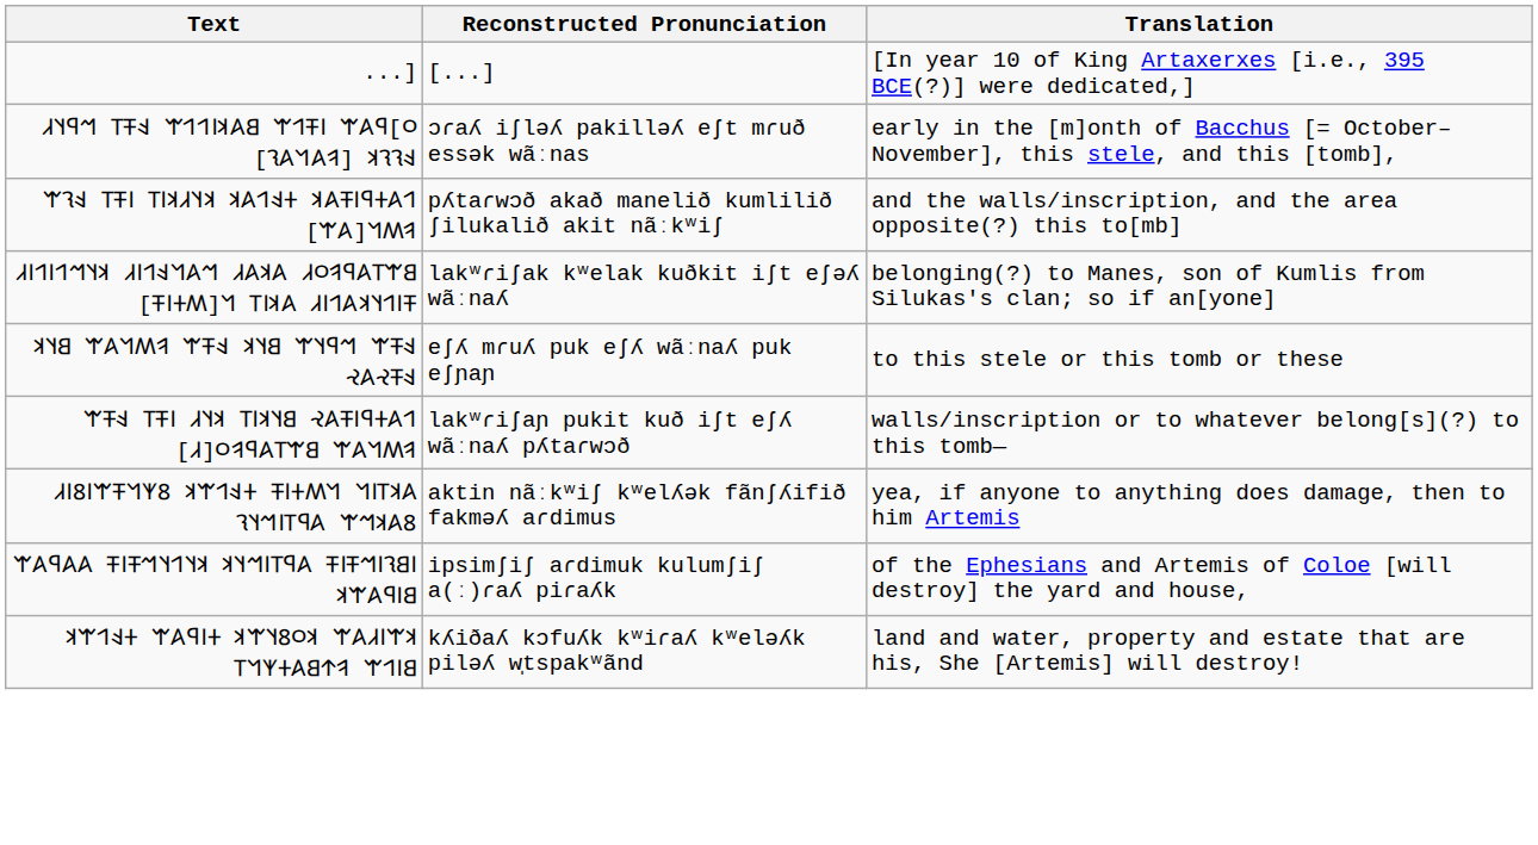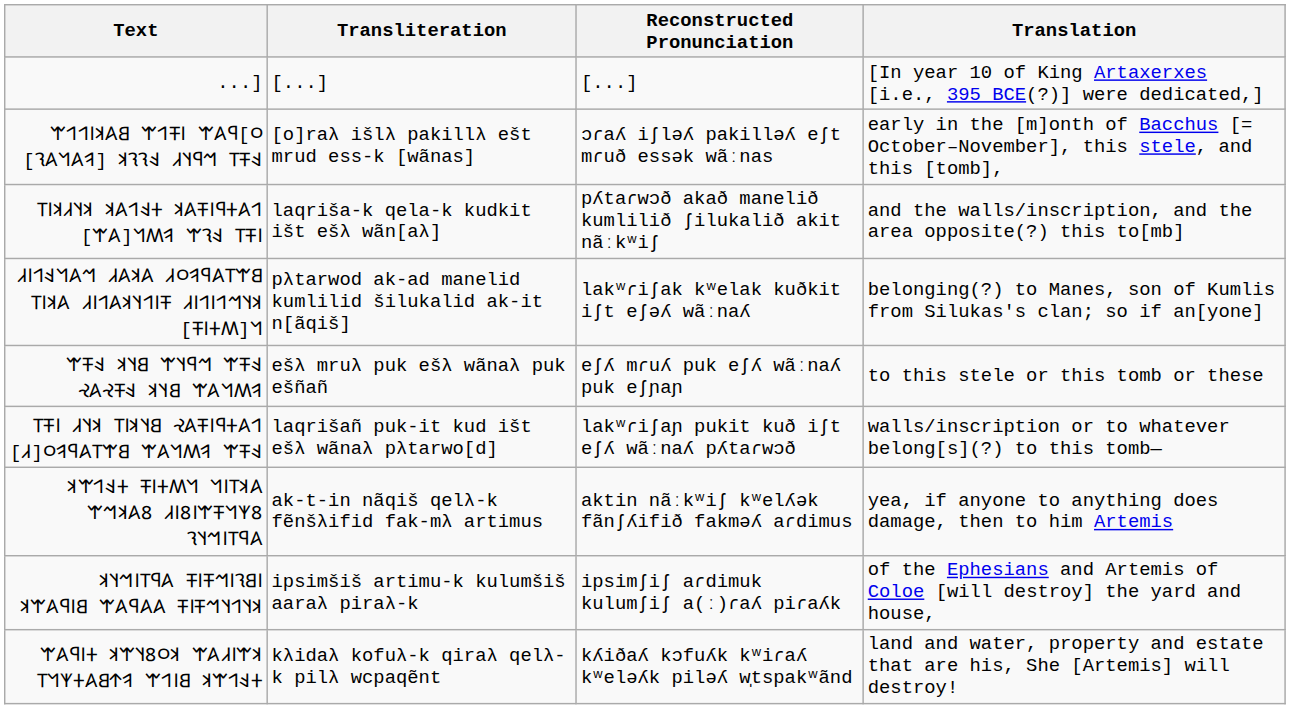+ column: Transliteration | [...] | [o]raλ išlλ pakillλ ešt mrud ess-k [wãnas] | laqriša-k qela-k kudkit išt ešλ wãn[aλ] | pλtarwod ak-ad manelid kumlilid šilukalid ak-it n[ãqiš] | ešλ mruλ puk ešλ wãnaλ puk ešñañ | laqrišañ puk-it kud išt ešλ wãnaλ pλtarwo[d] | ak-t-in nãqiš qelλ-k fẽnšλifid fak-mλ artimus | ipsimšiš artimu-k kulumšiš aaraλ piraλ-k | kλidaλ kofuλ-k qiraλ qelλ-k pilλ wcpaqẽnt
